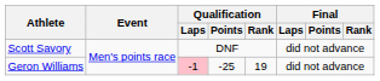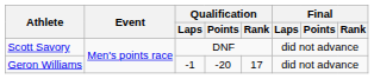Geron Williams | Qualification / Laps: pink background -> no background
Geron Williams | Qualification / Points: -25 -> -20
Geron Williams | Qualification / Rank: 19 -> 17
